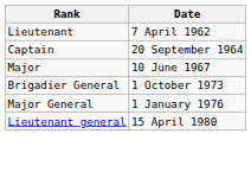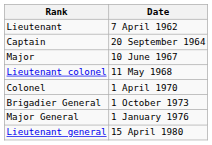+ row: Lieutenant colonel | 11 May 1968
+ row: Colonel | 1 April 1970
